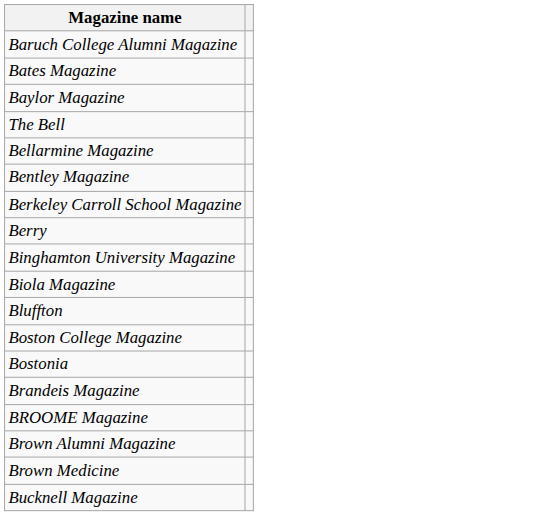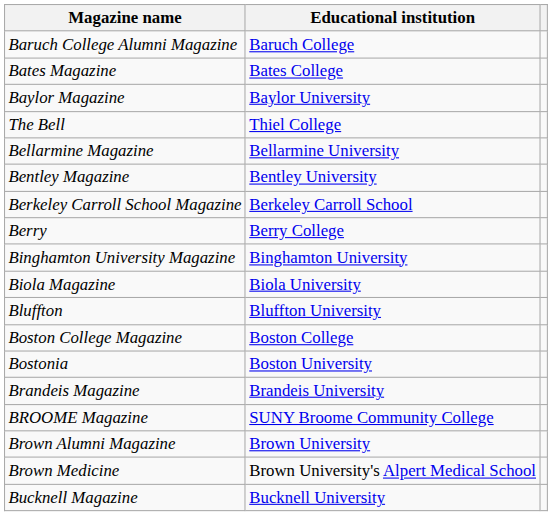+ column: Educational institution | Baruch College | Bates College | Baylor University | Thiel College | Bellarmine University | Bentley University | Berkeley Carroll School | Berry College | Binghamton University | Biola University | Bluffton University | Boston College | Boston University | Brandeis University | SUNY Broome Community College | Brown University | Brown University's Alpert Medical School | Bucknell University
